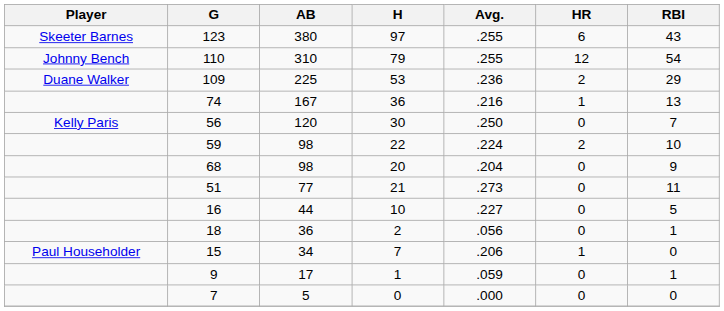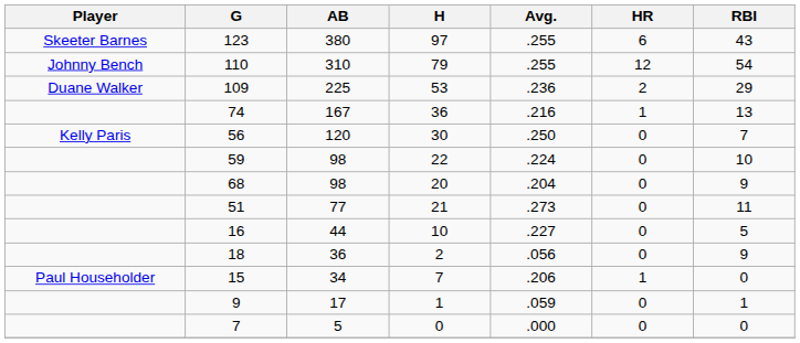59 | HR: 2 -> 0
18 | RBI: 1 -> 9
